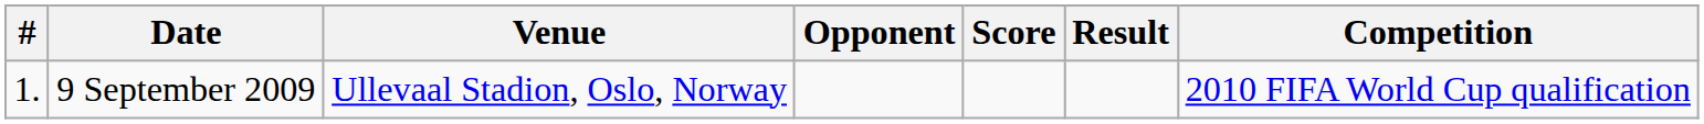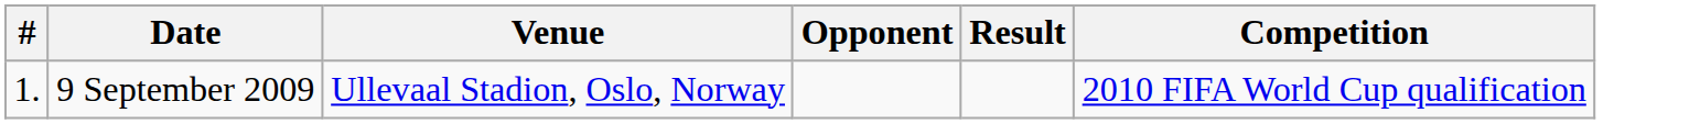- column: Score
